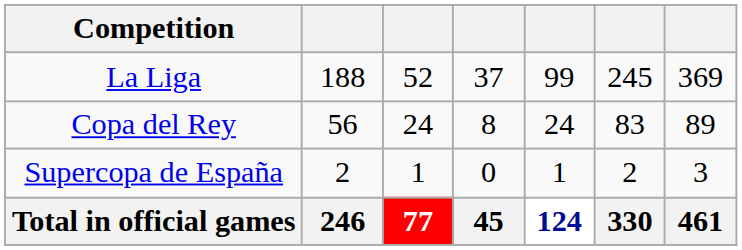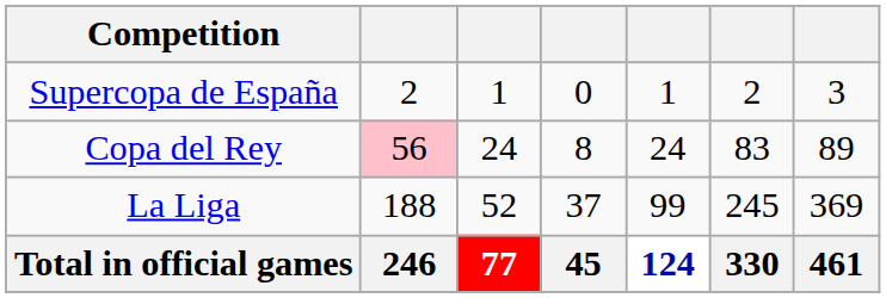rows swapped: La Liga <-> Supercopa de España
Copa del Rey | column 2: no background -> pink background
